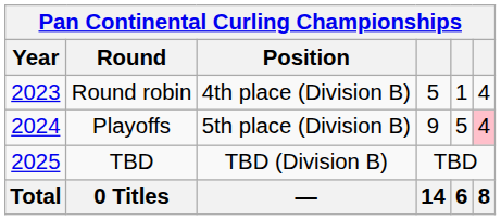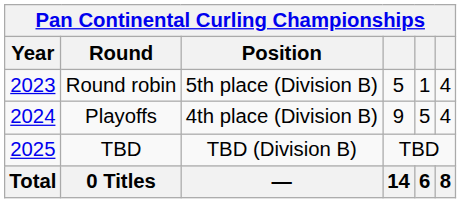Round robin | Position: 4th place (Division B) -> 5th place (Division B)
Playoffs | Position: 5th place (Division B) -> 4th place (Division B)
Playoffs | column 6: pink background -> no background
